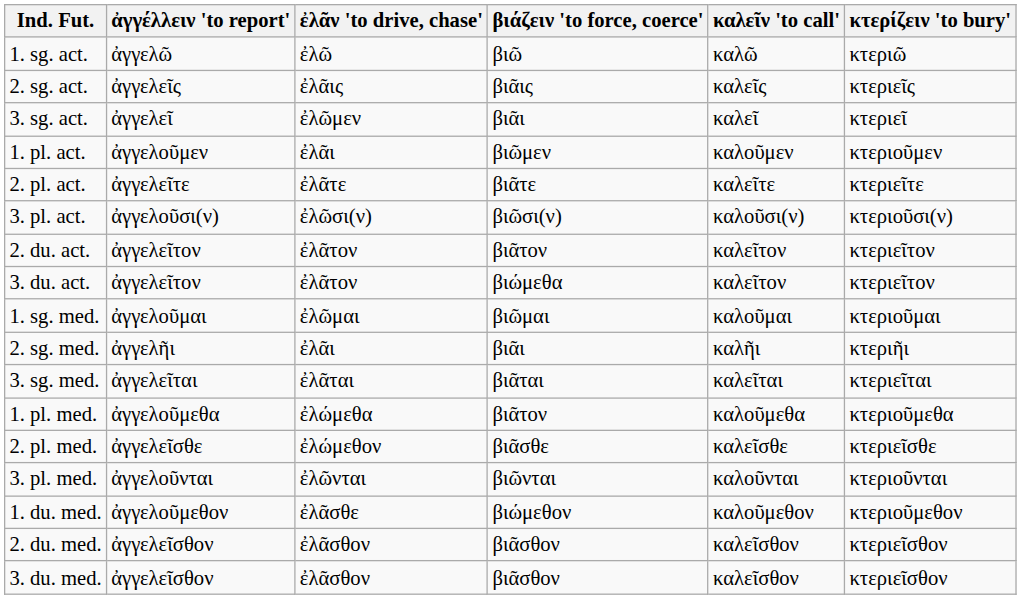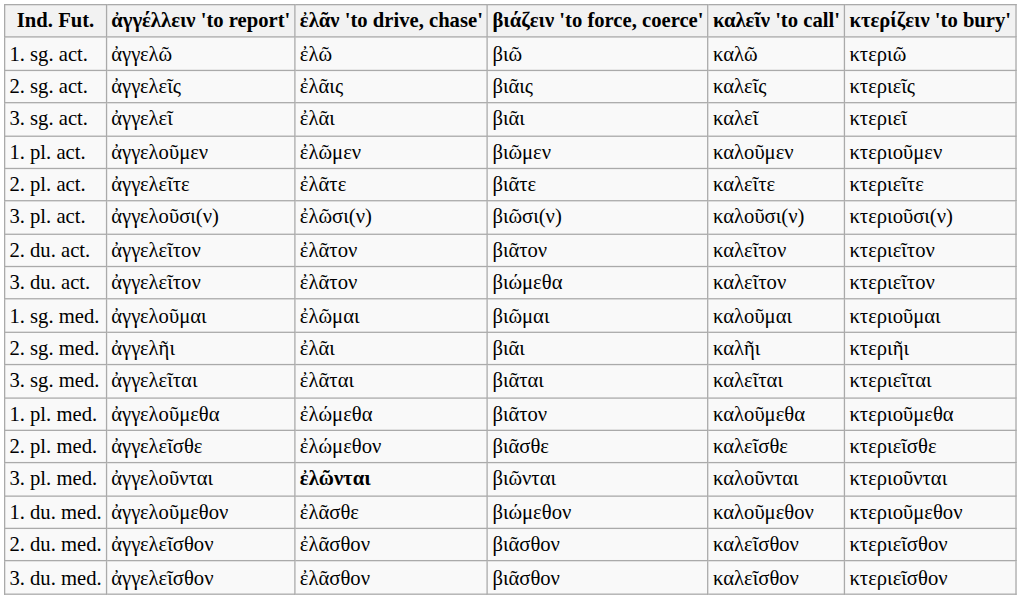3. sg. act. | ἐλᾶν 'to drive, chase': ἐλῶμεν -> ἐλᾶι
1. pl. act. | ἐλᾶν 'to drive, chase': ἐλᾶι -> ἐλῶμεν
3. pl. med. | ἐλᾶν 'to drive, chase': normal -> bold
